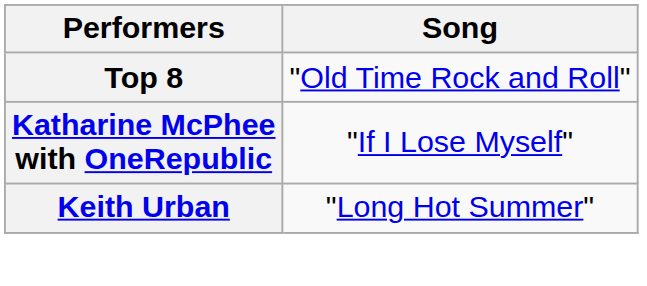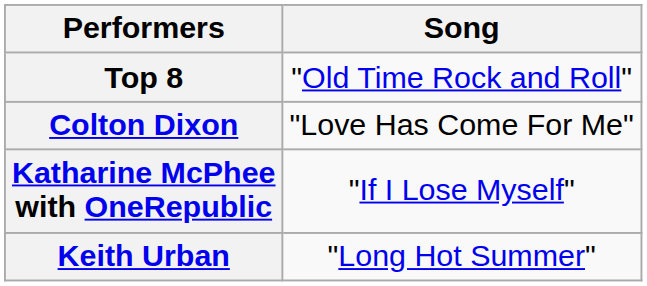+ row: Colton Dixon | "Love Has Come For Me"
